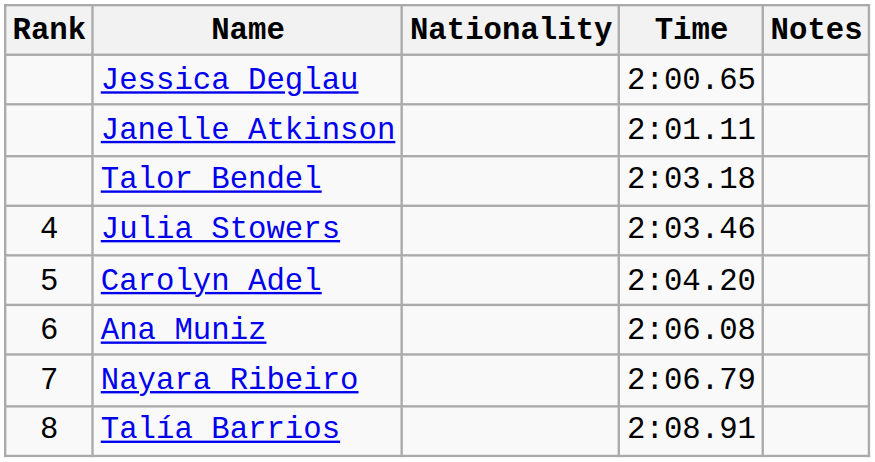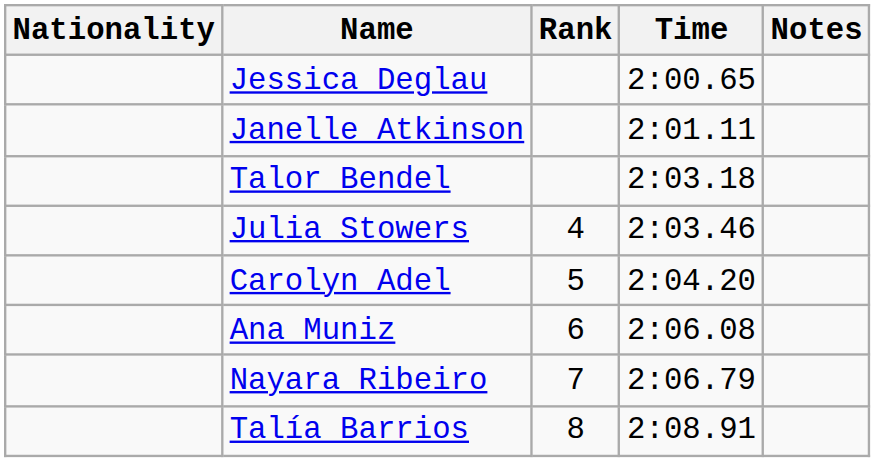columns swapped: Rank <-> Nationality
